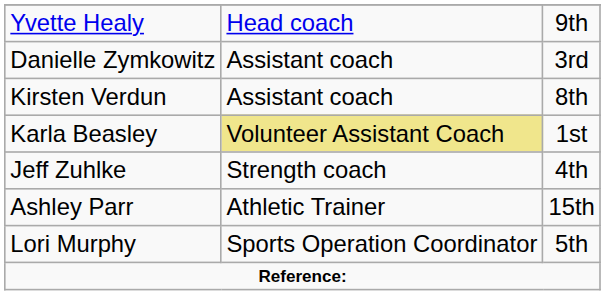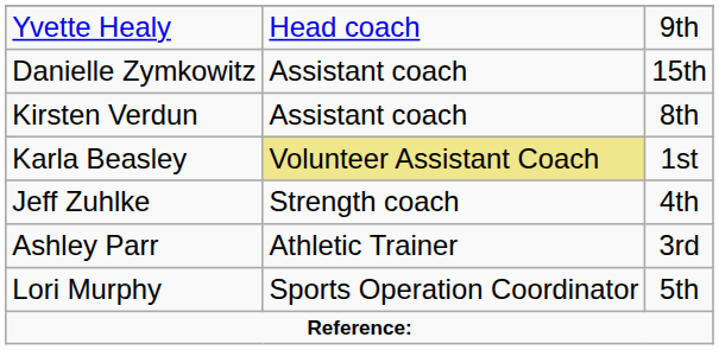Danielle Zymkowitz | column 3: 3rd -> 15th
Ashley Parr | column 3: 15th -> 3rd
